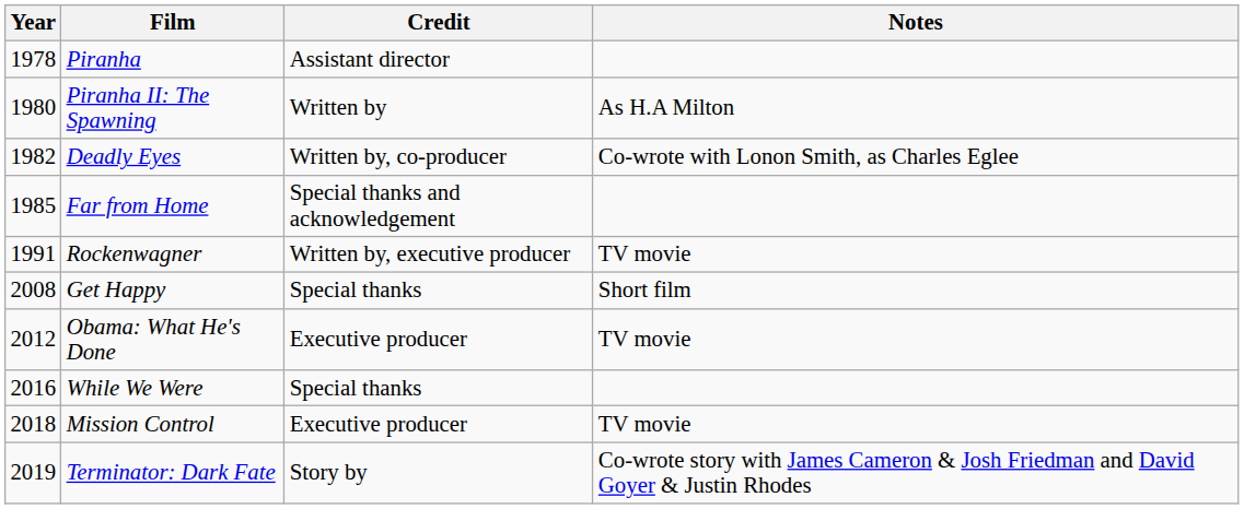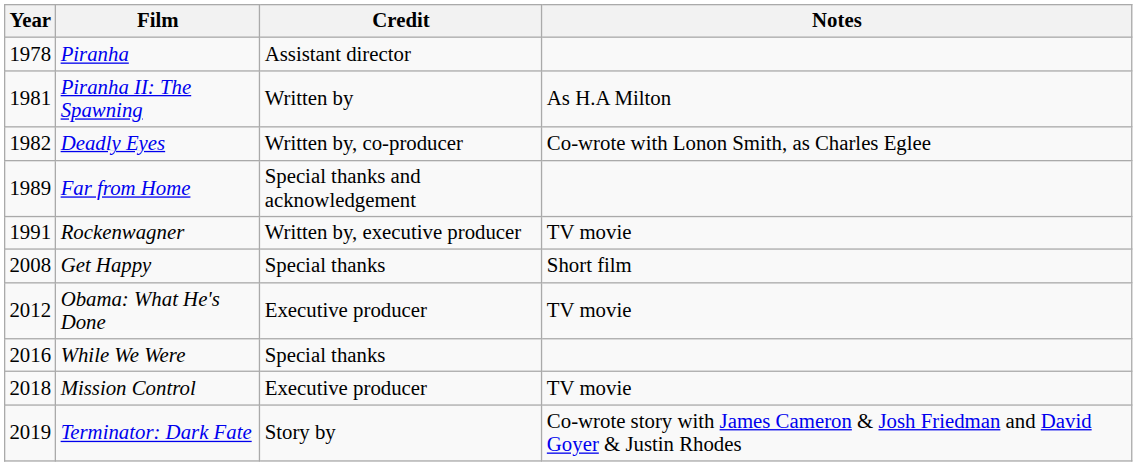Piranha II: The Spawning | Year: 1980 -> 1981
Far from Home | Year: 1985 -> 1989
